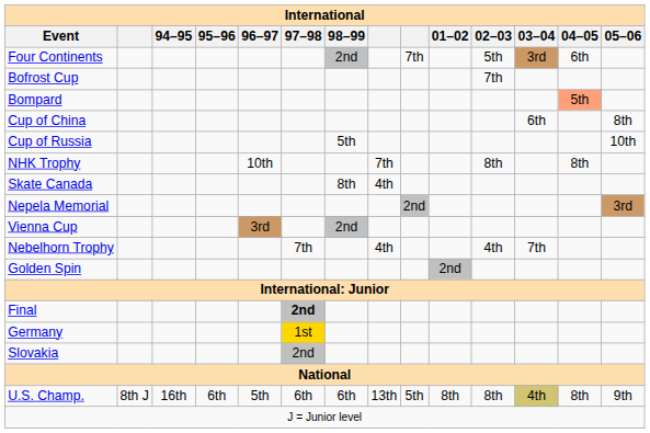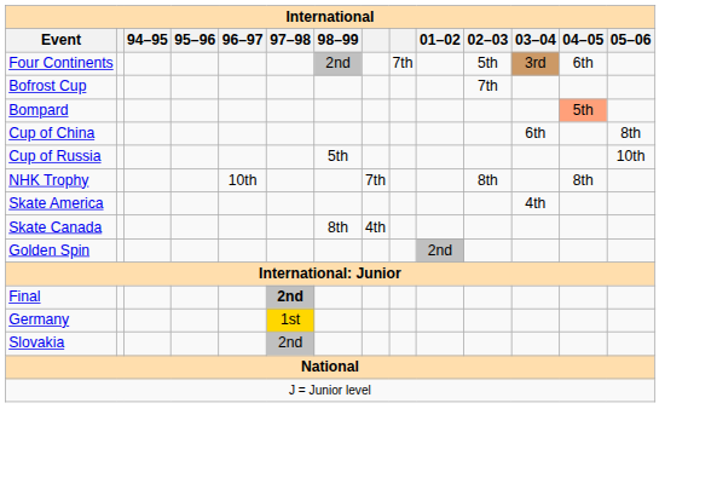+ row: Skate America | 4th
- row: Nepela Memorial | 2nd | 3rd
- row: Vienna Cup | 3rd | 2nd
- row: Nebelhorn Trophy | 7th | 4th | 4th | 7th
- row: U.S. Champ. | 8th J | 16th | 6th | 5th | 6th | 6th | 13th | 5th | 8th | 8th | 4th | 8th | 9th
